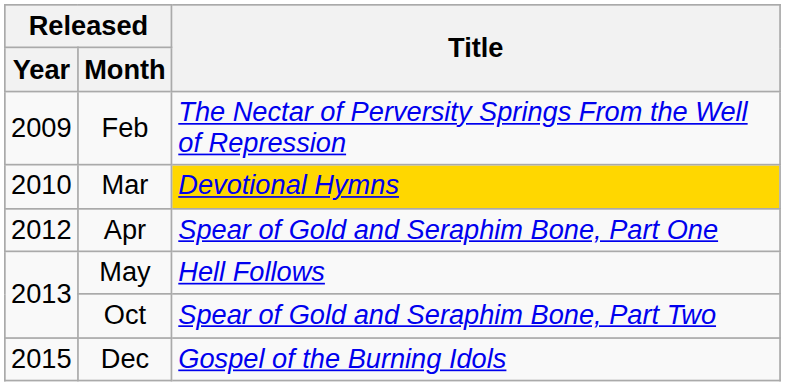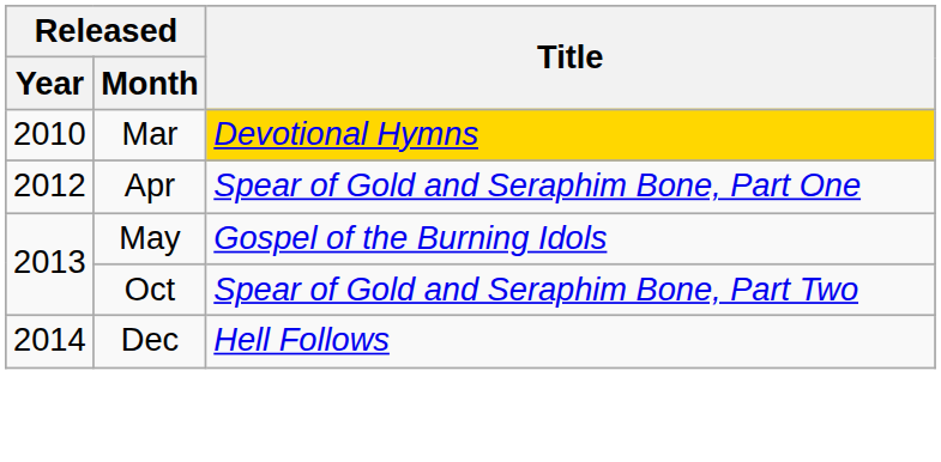- row: 2009 | Feb | The Nectar of Perversity Springs From the Well of Repression
May | Title: Hell Follows -> Gospel of the Burning Idols
Dec | Released / Year: 2015 -> 2014
Dec | Title: Gospel of the Burning Idols -> Hell Follows
